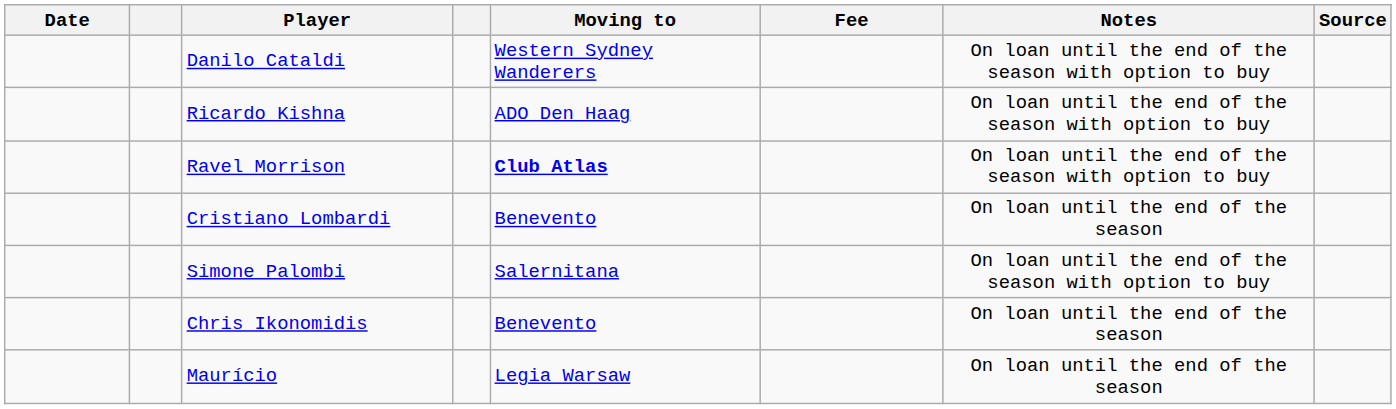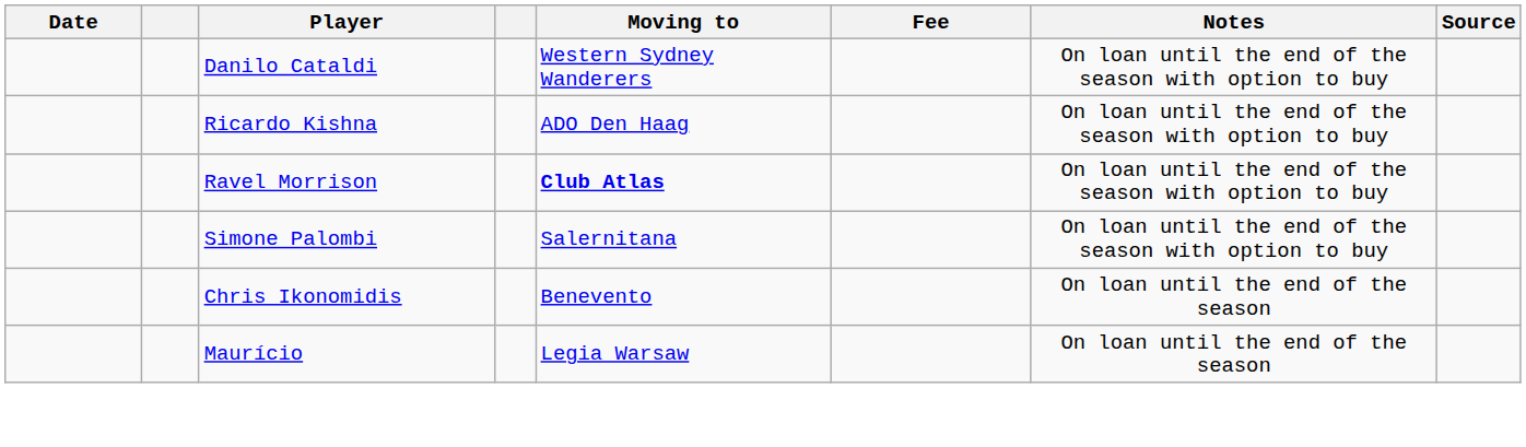- row: Cristiano Lombardi | Benevento | On loan until the end of the season
